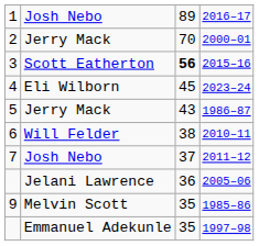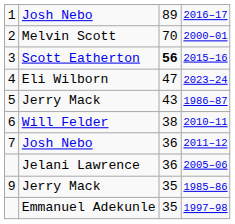2000–01 | column 2: Jerry Mack -> Melvin Scott
2023–24 | column 3: 45 -> 47
2011–12 | column 3: 37 -> 36
1985–86 | column 2: Melvin Scott -> Jerry Mack
